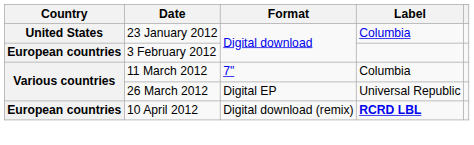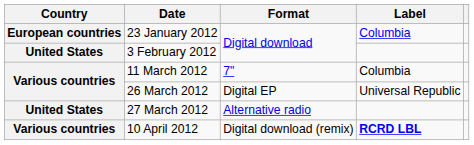23 January 2012 | Country: United States -> European countries
3 February 2012 | Country: European countries -> United States
+ row: United States | 27 March 2012 | Alternative radio
10 April 2012 | Country: European countries -> Various countries
